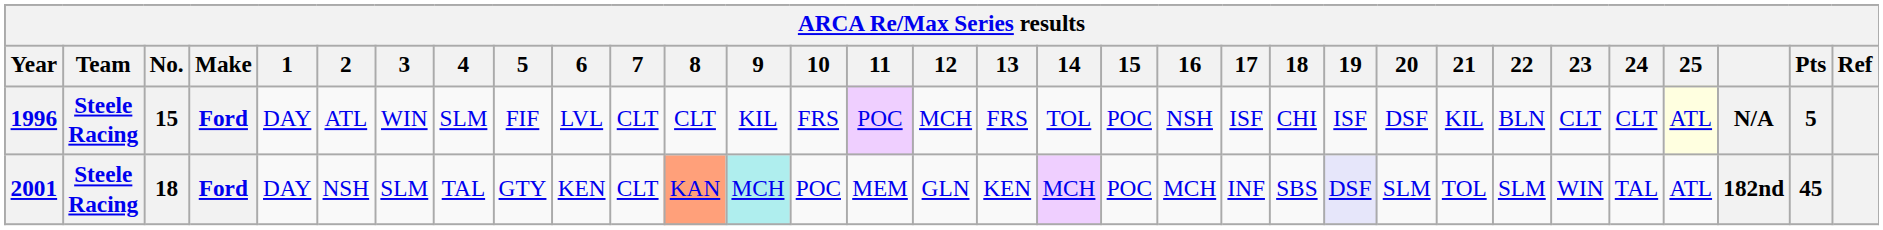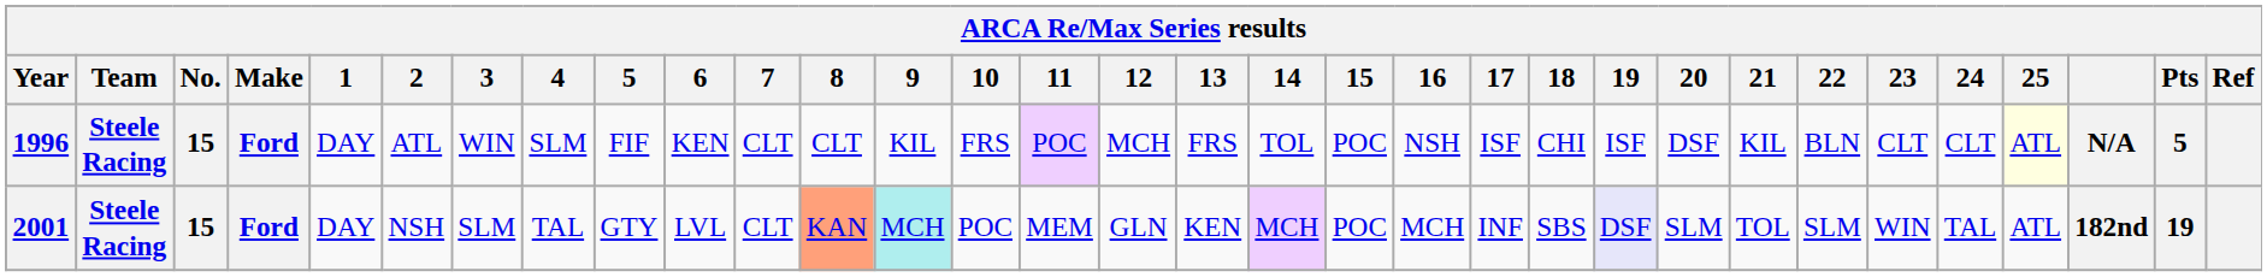1996 | 6: LVL -> KEN
2001 | No.: 18 -> 15
2001 | 6: KEN -> LVL
2001 | Pts: 45 -> 19
